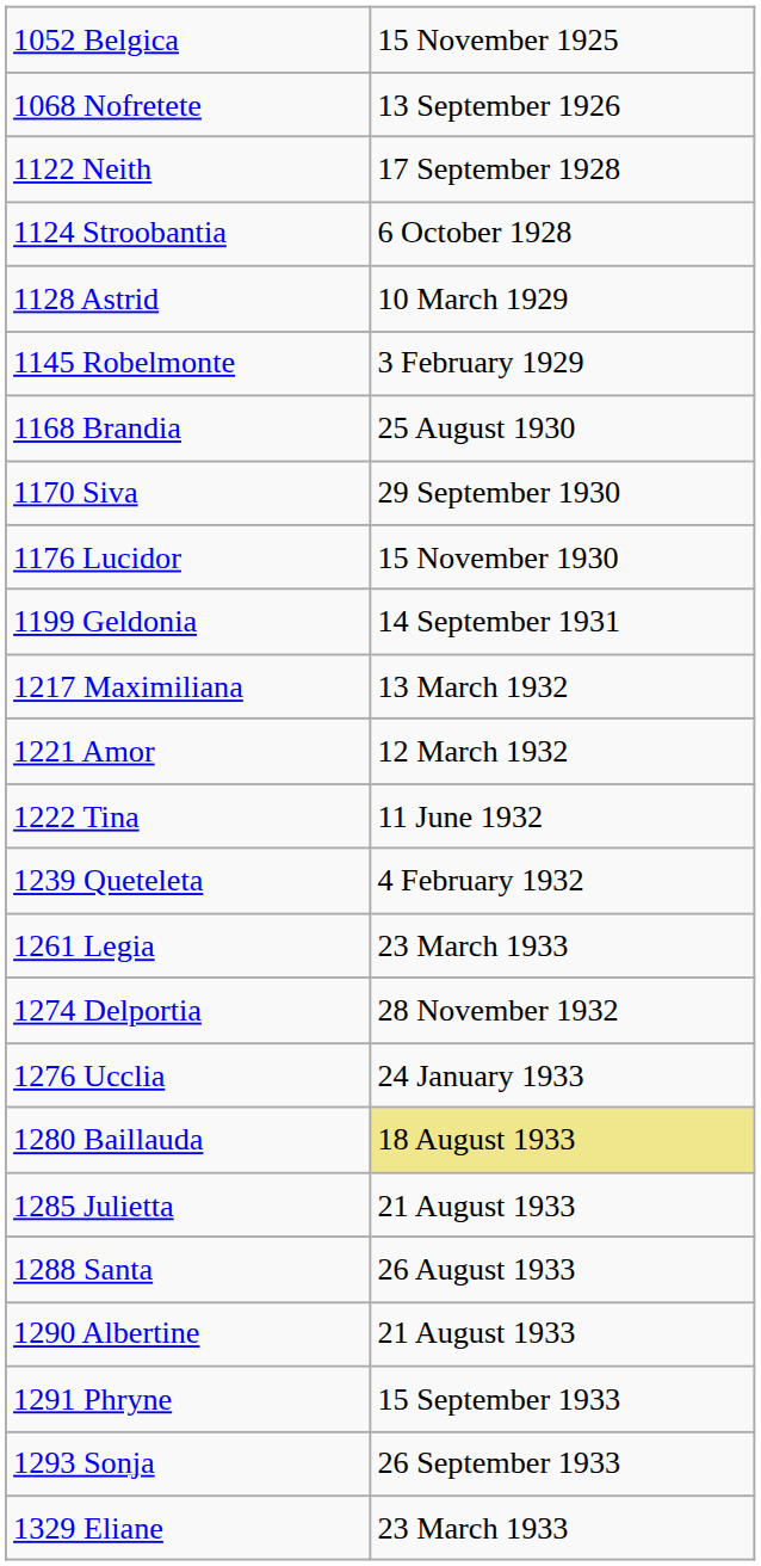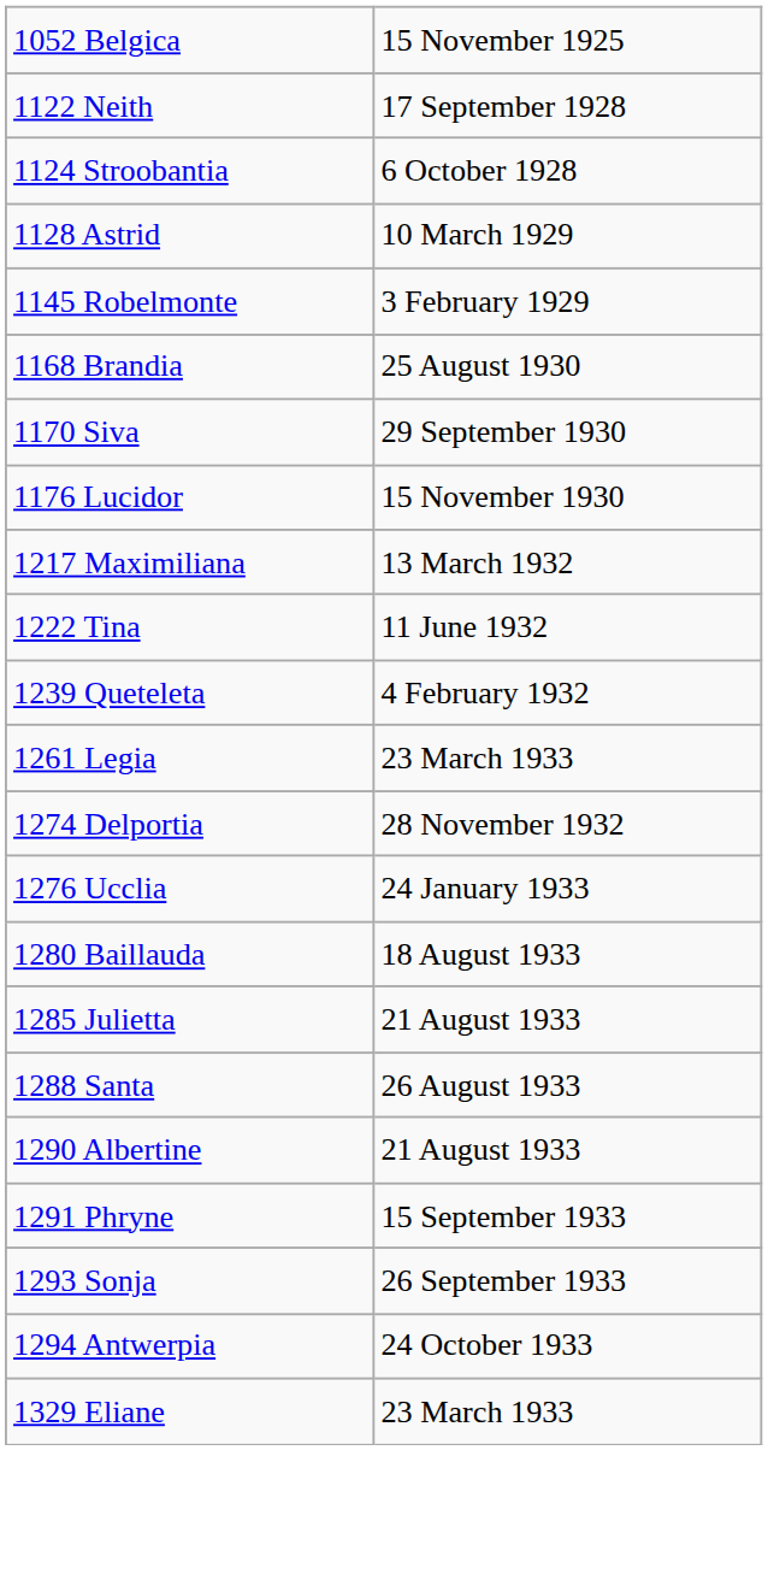- row: 1068 Nofretete | 13 September 1926
- row: 1199 Geldonia | 14 September 1931
- row: 1221 Amor | 12 March 1932
1280 Baillauda | column 2: khaki background -> no background
+ row: 1294 Antwerpia | 24 October 1933
